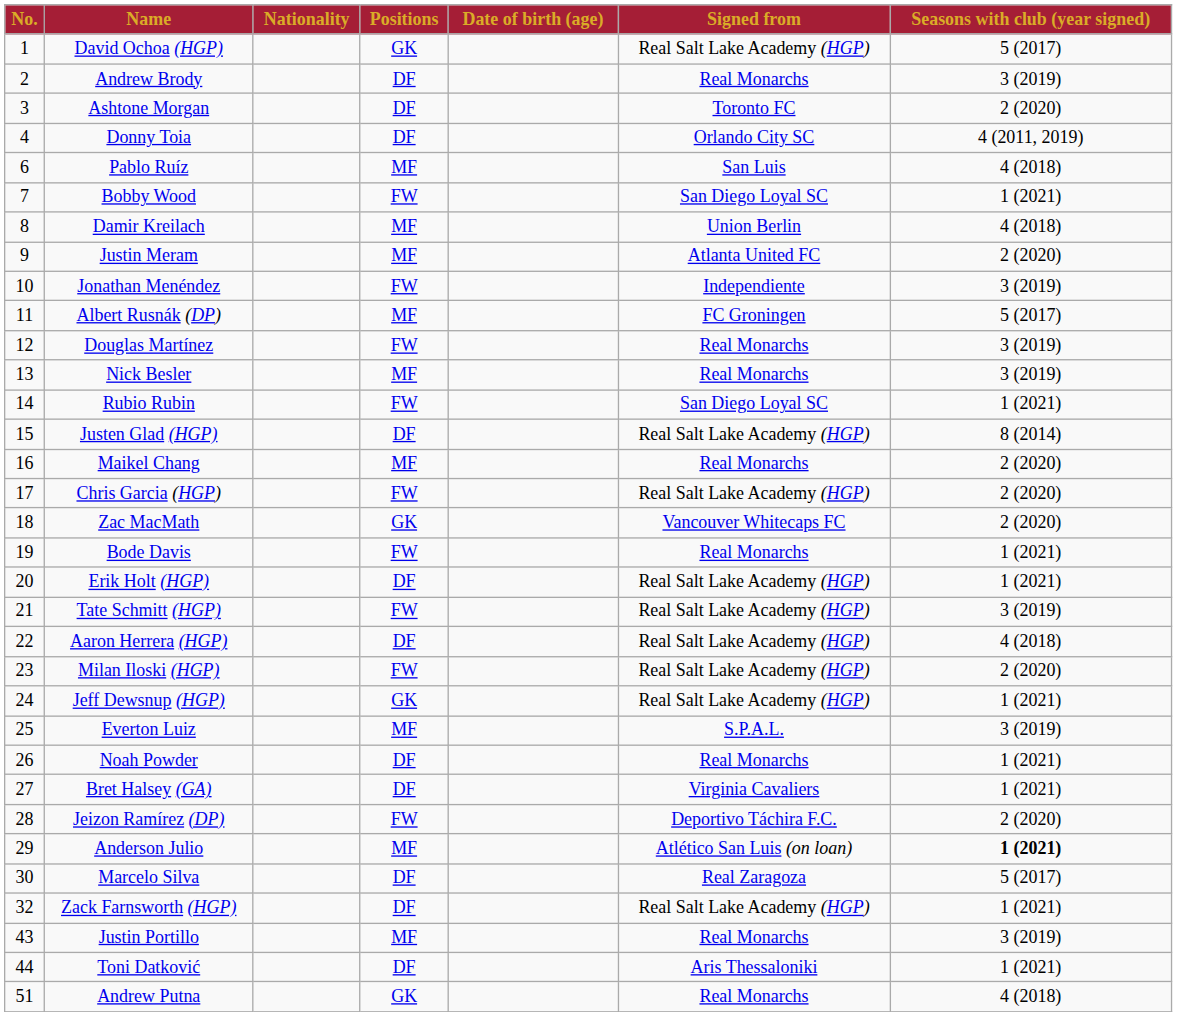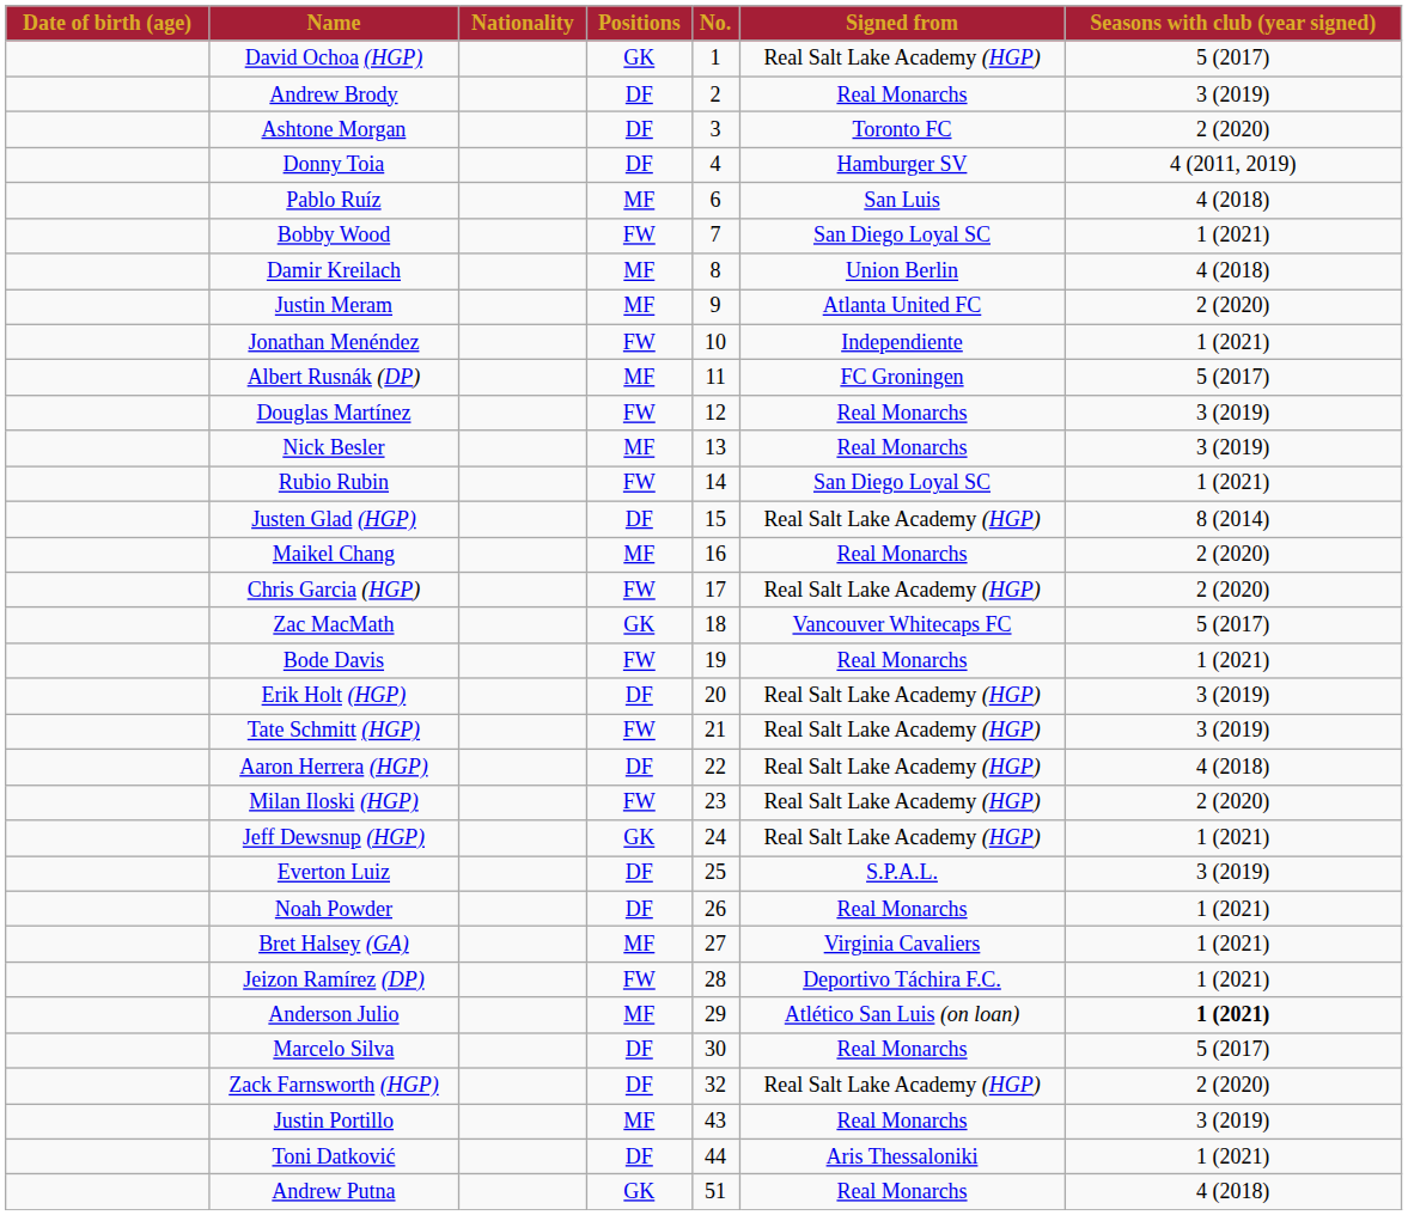columns swapped: No. <-> Date of birth (age)
Donny Toia | Signed from: Orlando City SC -> Hamburger SV
Jonathan Menéndez | Seasons with club (year signed): 3 (2019) -> 1 (2021)
Zac MacMath | Seasons with club (year signed): 2 (2020) -> 5 (2017)
Erik Holt (HGP) | Seasons with club (year signed): 1 (2021) -> 3 (2019)
Everton Luiz | Positions: MF -> DF
Bret Halsey (GA) | Positions: DF -> MF
Jeizon Ramírez (DP) | Seasons with club (year signed): 2 (2020) -> 1 (2021)
Marcelo Silva | Signed from: Real Zaragoza -> Real Monarchs
Zack Farnsworth (HGP) | Seasons with club (year signed): 1 (2021) -> 2 (2020)
